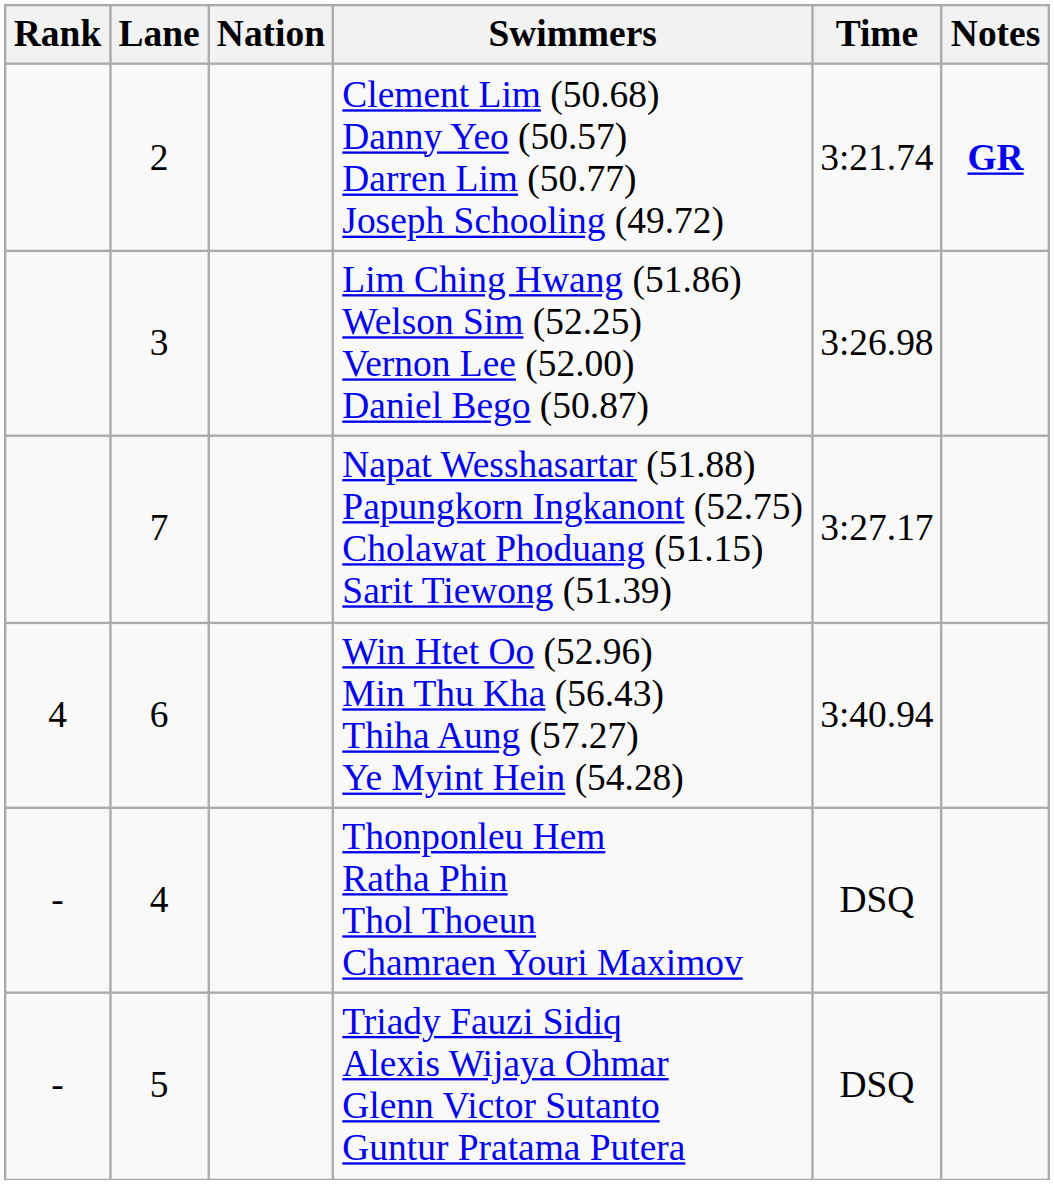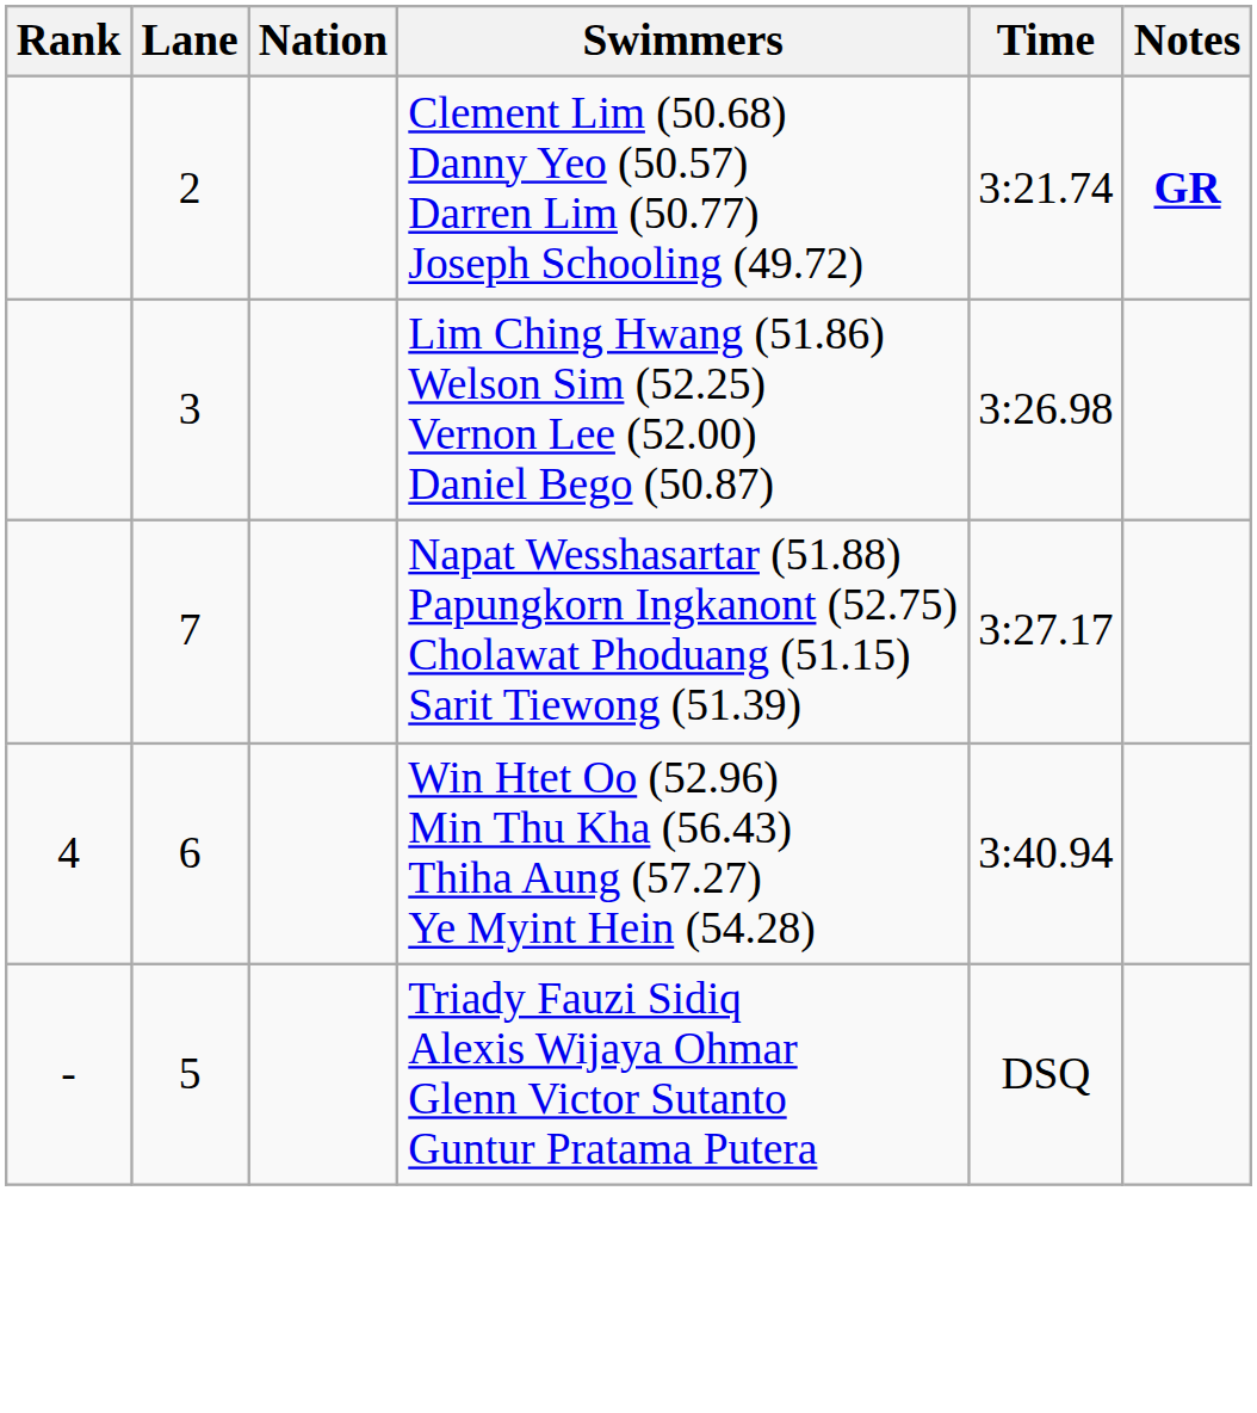- row: - | 4 | Thonponleu Hem Ratha Phin Thol Thoeun Chamraen Youri Maximov | DSQ
